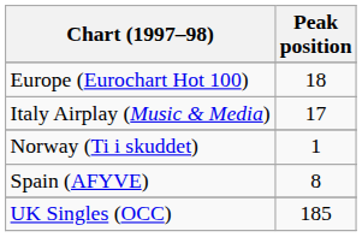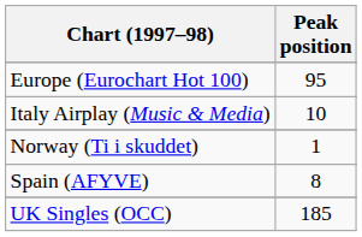Europe (Eurochart Hot 100) | Peak position: 18 -> 95
Italy Airplay (Music & Media) | Peak position: 17 -> 10
